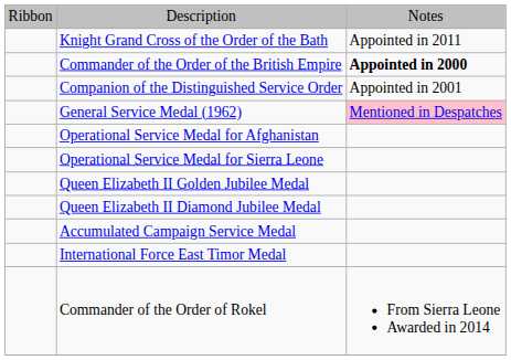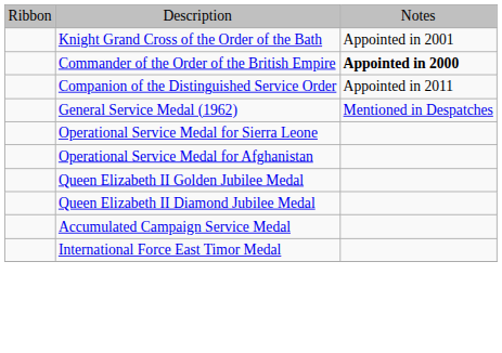Knight Grand Cross of the Order of the Bath | column 3: Appointed in 2011 -> Appointed in 2001
Companion of the Distinguished Service Order | column 3: Appointed in 2001 -> Appointed in 2011
General Service Medal (1962) | column 3: pink background -> no background
rows swapped: Operational Service Medal for Sierra Leone <-> Operational Service Medal for Afghanistan
- row: Commander of the Order of Rokel | From Sierra Leone Awarded in 2014
